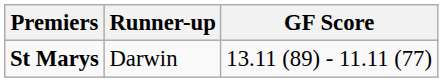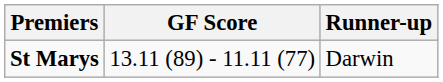columns swapped: GF Score <-> Runner-up
